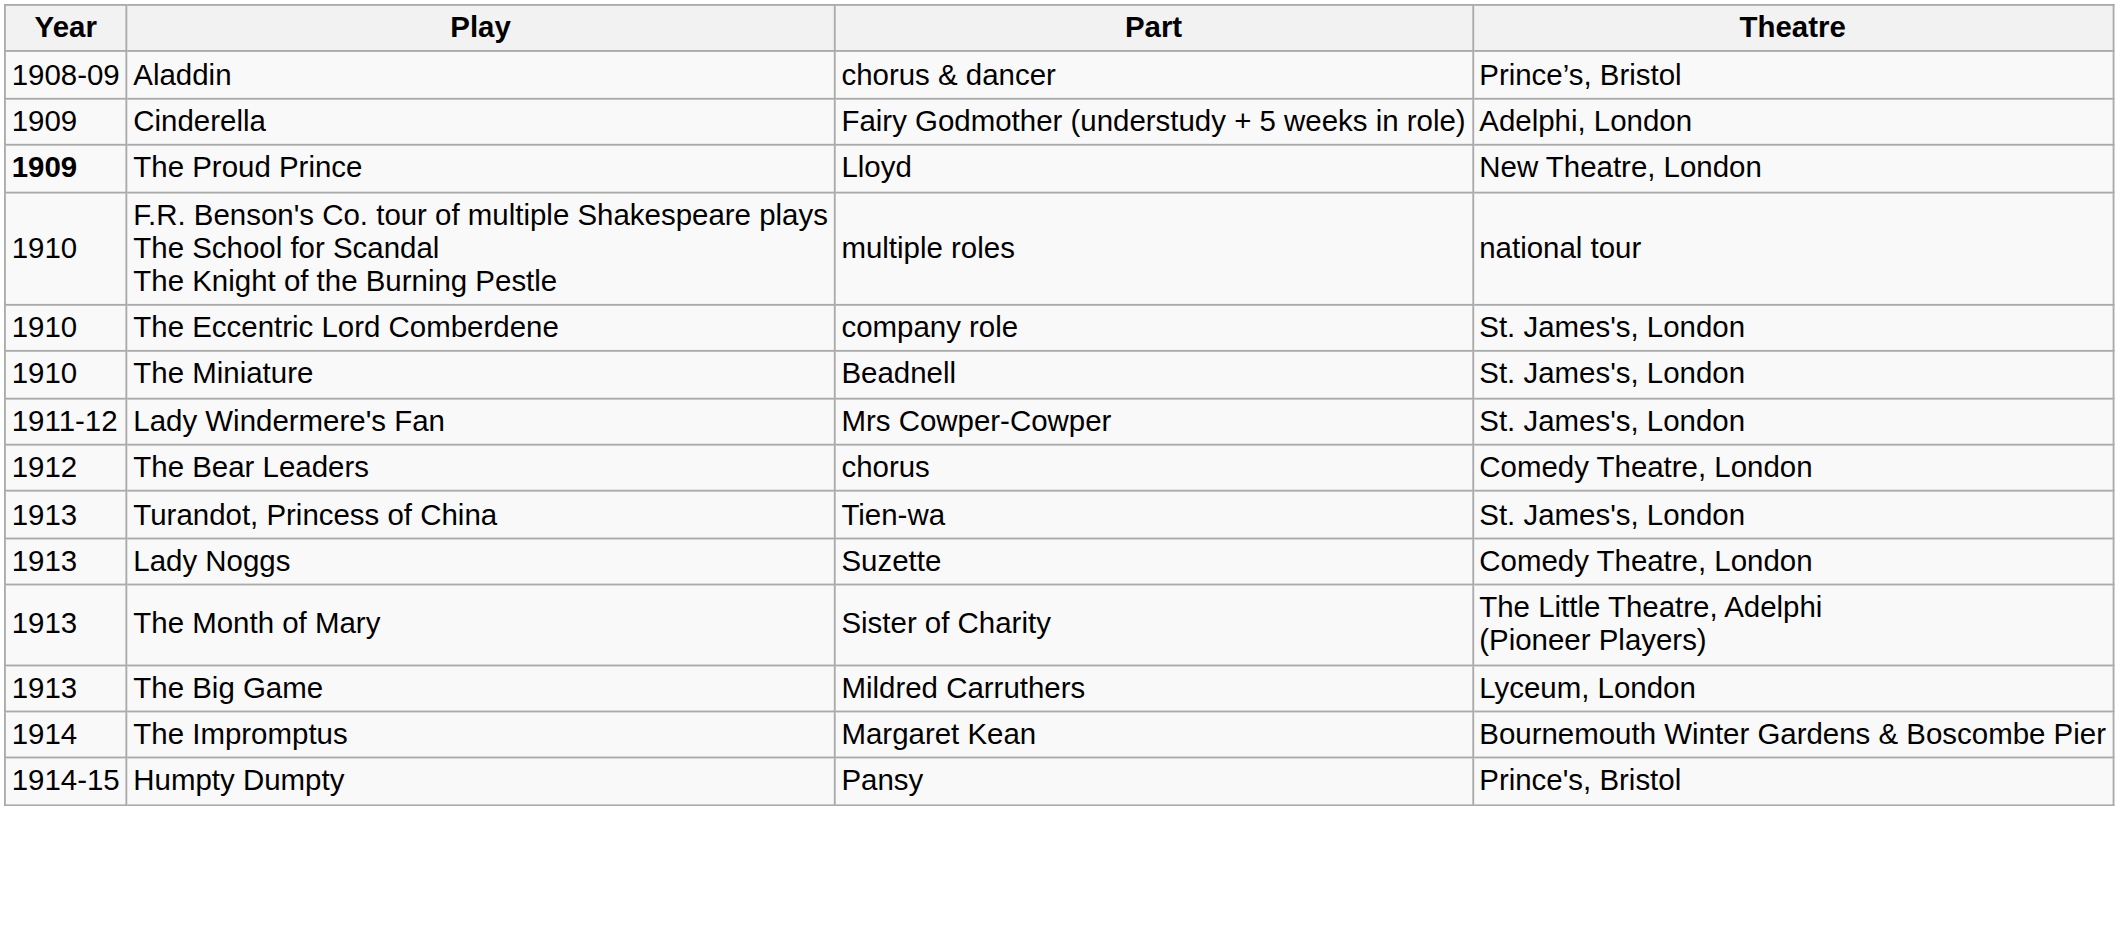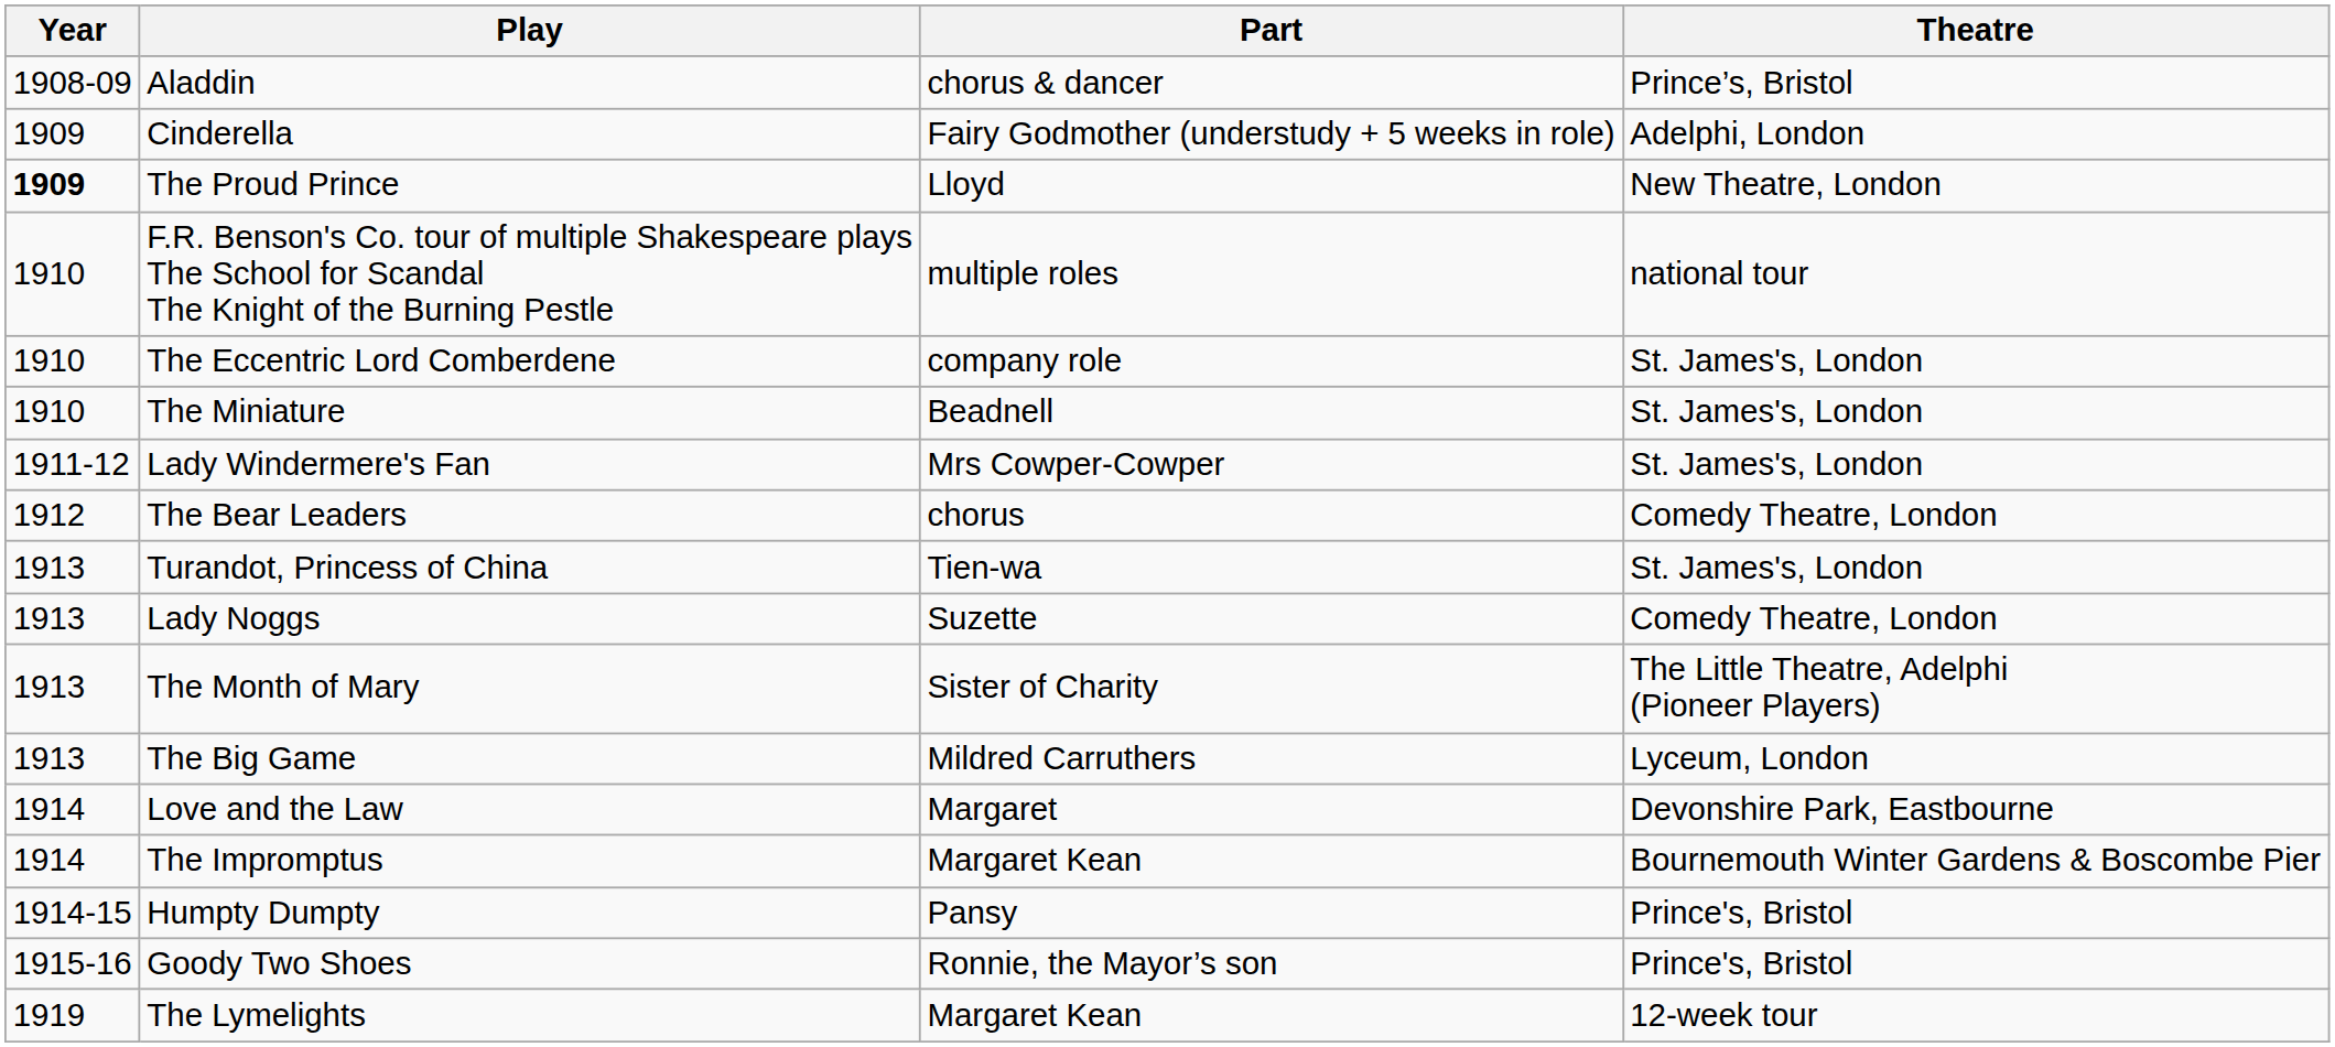+ row: 1914 | Love and the Law | Margaret | Devonshire Park, Eastbourne
+ row: 1915-16 | Goody Two Shoes | Ronnie, the Mayor’s son | Prince's, Bristol
+ row: 1919 | The Lymelights | Margaret Kean | 12-week tour
